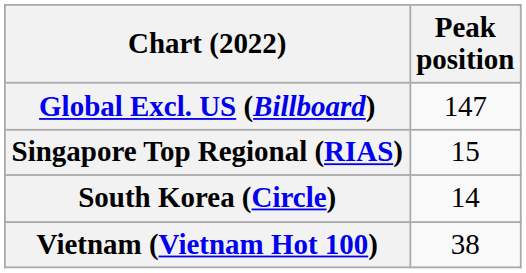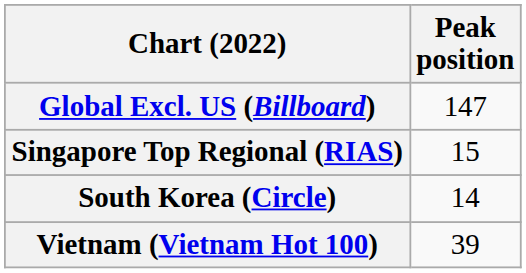Vietnam (Vietnam Hot 100) | Peak position: 38 -> 39
